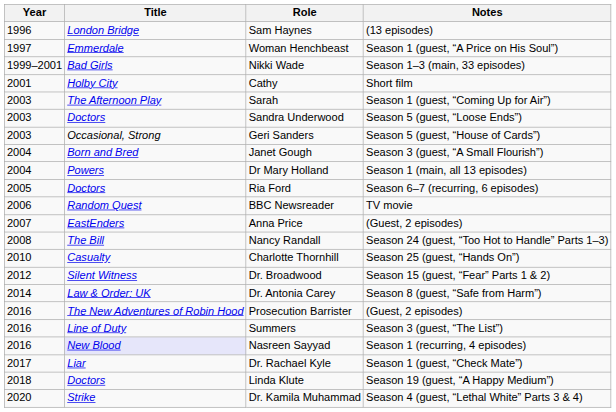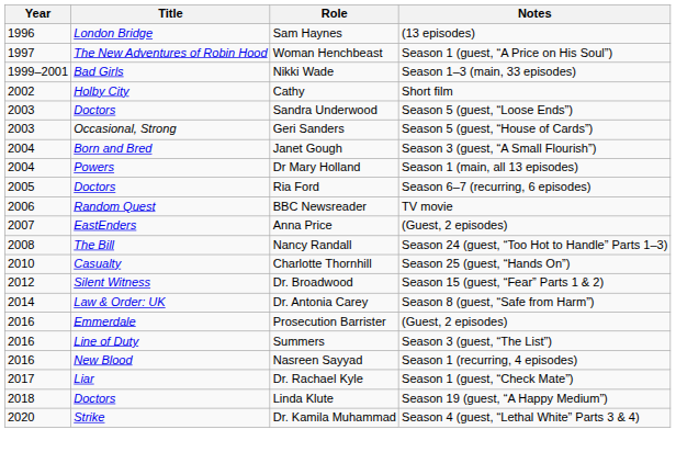Woman Henchbeast | Title: Emmerdale -> The New Adventures of Robin Hood
Cathy | Year: 2001 -> 2002
- row: 2003 | The Afternoon Play | Sarah | Season 1 (guest, “Coming Up for Air”)
Prosecution Barrister | Title: The New Adventures of Robin Hood -> Emmerdale
Nasreen Sayyad | Title: lavender background -> no background
